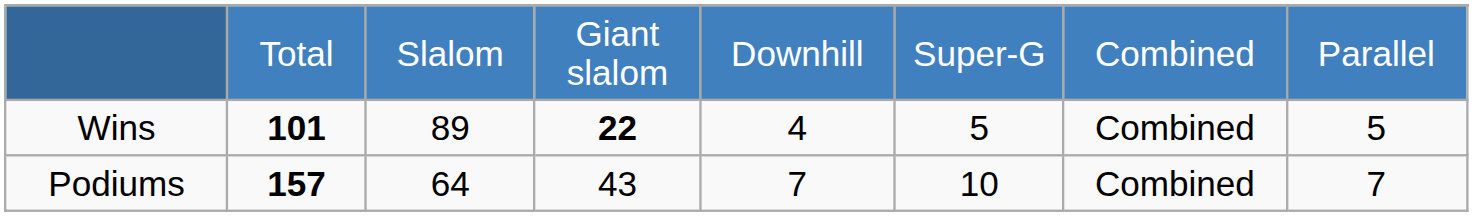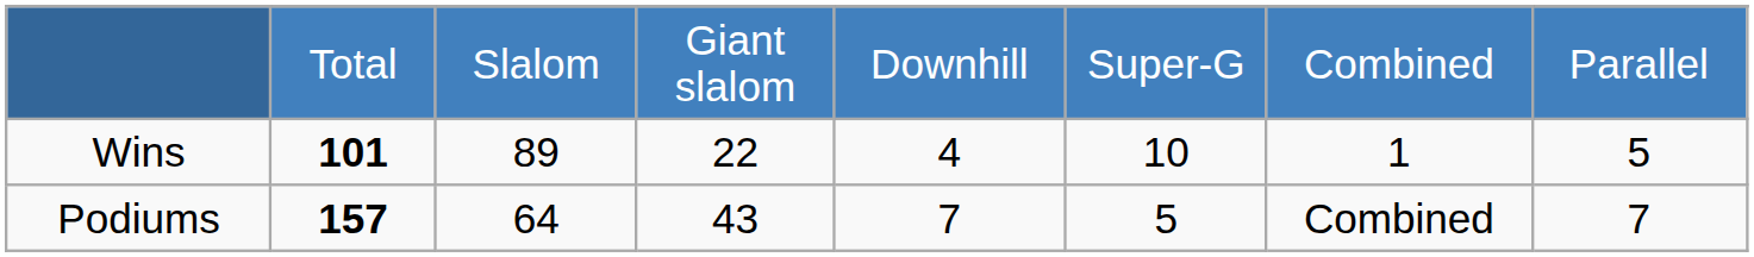Wins | column 4: bold -> normal
Wins | column 6: 5 -> 10
Wins | column 7: Combined -> 1
Podiums | column 6: 10 -> 5
